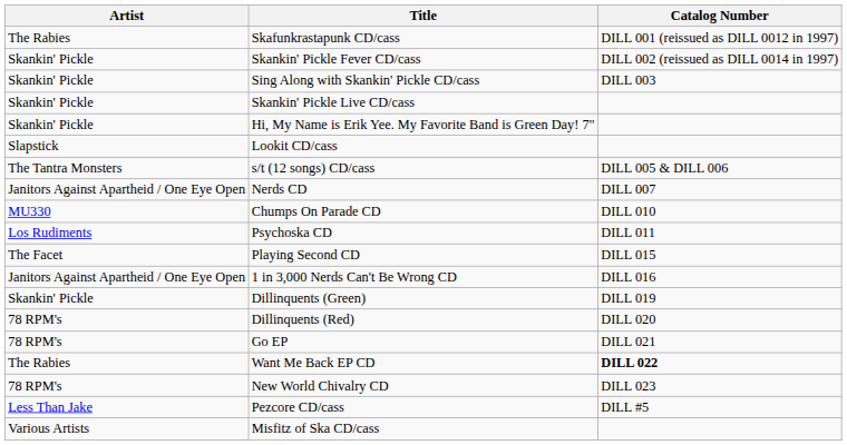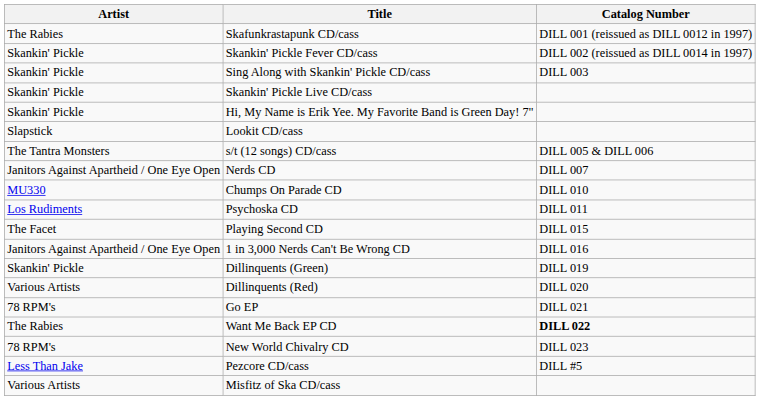Dillinquents (Red) | Artist: 78 RPM's -> Various Artists
